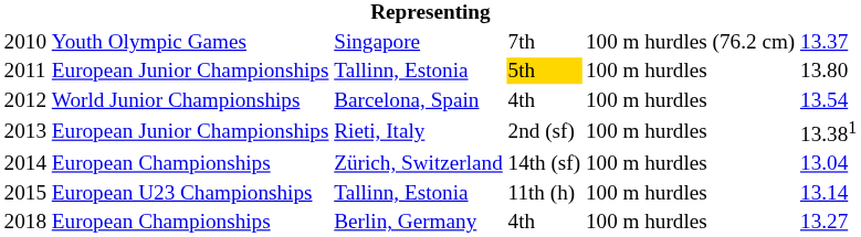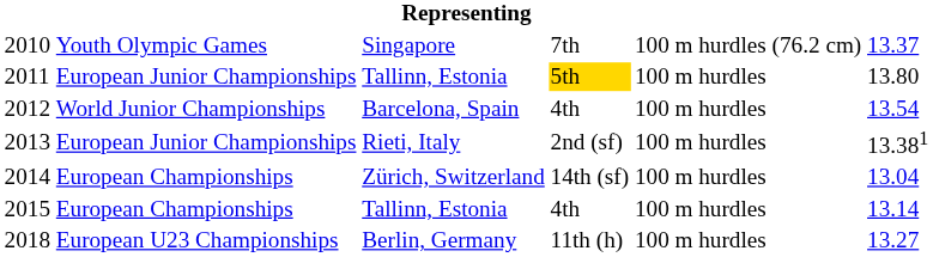2015 | column 2: European U23 Championships -> European Championships
2015 | column 4: 11th (h) -> 4th
2018 | column 2: European Championships -> European U23 Championships
2018 | column 4: 4th -> 11th (h)
